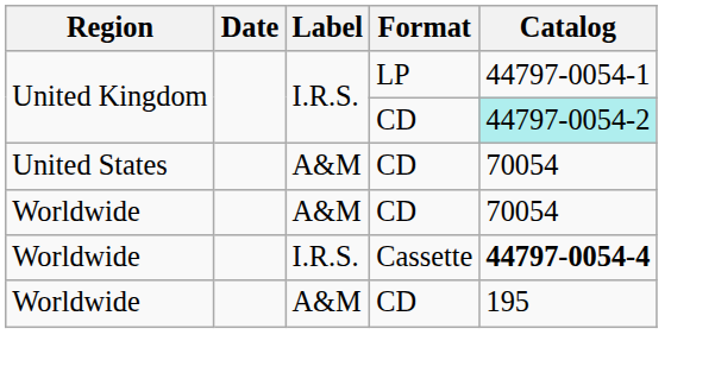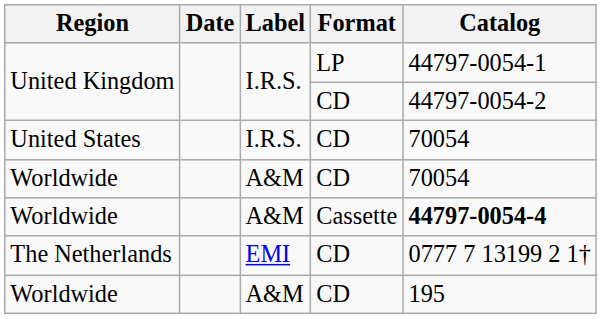United Kingdom / CD | Catalog: paleturquoise background -> no background
United States | Label: A&M -> I.R.S.
Worldwide / Cassette | Label: I.R.S. -> A&M
+ row: The Netherlands | EMI | CD | 0777 7 13199 2 1†
